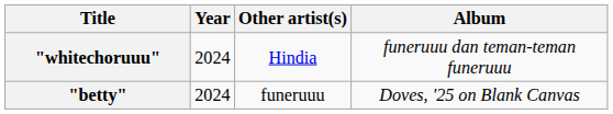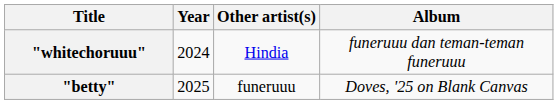"betty" | Year: 2024 -> 2025
